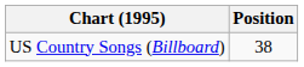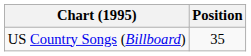US Country Songs (Billboard) | Position: 38 -> 35
